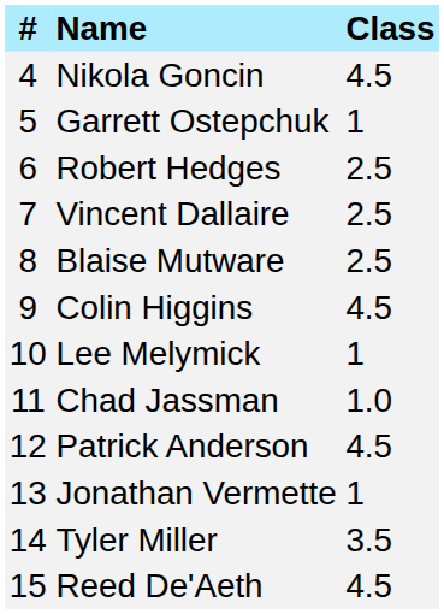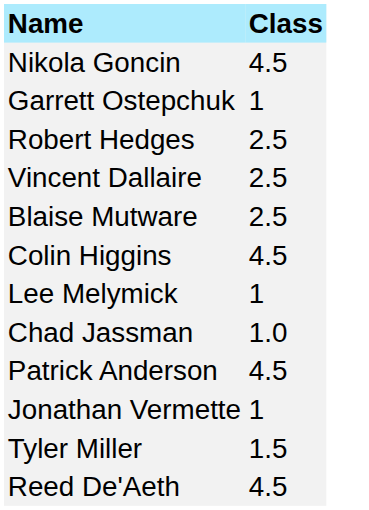- column: # | 4 | 5 | 6 | 7 | 8 | 9 | 10 | 11 | 12 | 13 | 14 | 15
Tyler Miller | Class: 3.5 -> 1.5
